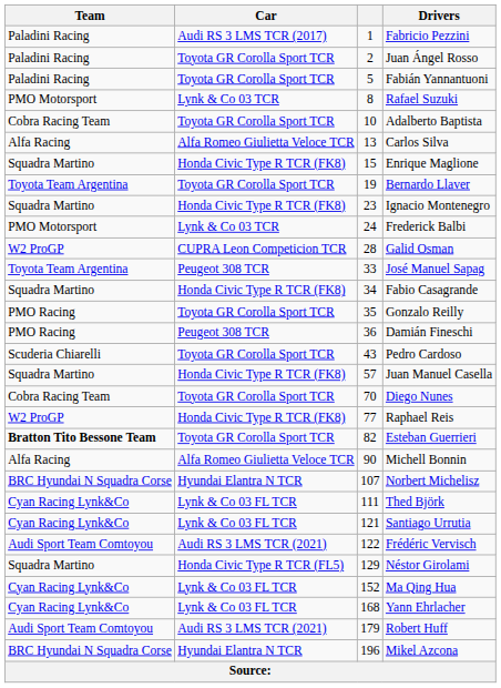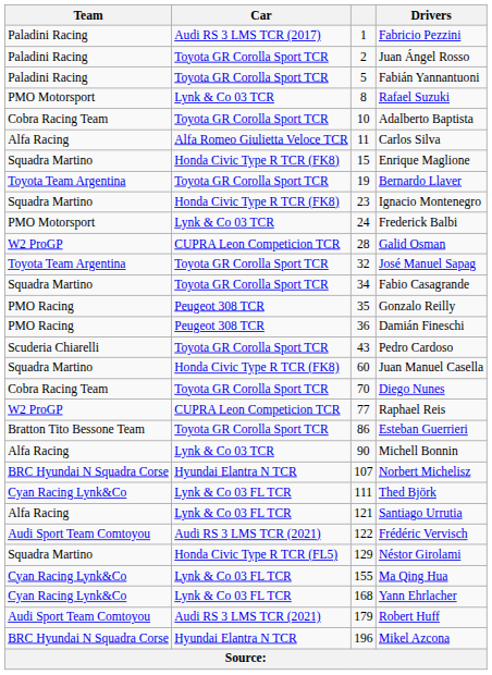Carlos Silva | column 3: 13 -> 11
José Manuel Sapag | Car: Peugeot 308 TCR -> Toyota GR Corolla Sport TCR
José Manuel Sapag | column 3: 33 -> 32
Fabio Casagrande | Car: Honda Civic Type R TCR (FK8) -> Toyota GR Corolla Sport TCR
Gonzalo Reilly | Car: Toyota GR Corolla Sport TCR -> Peugeot 308 TCR
Juan Manuel Casella | column 3: 57 -> 60
Raphael Reis | Car: Honda Civic Type R TCR (FK8) -> CUPRA Leon Competicion TCR
Esteban Guerrieri | Team: bold -> normal
Esteban Guerrieri | column 3: 82 -> 86
Michell Bonnin | Car: Alfa Romeo Giulietta Veloce TCR -> Lynk & Co 03 TCR
Santiago Urrutia | Team: Cyan Racing Lynk&Co -> Alfa Racing
Ma Qing Hua | column 3: 152 -> 155
